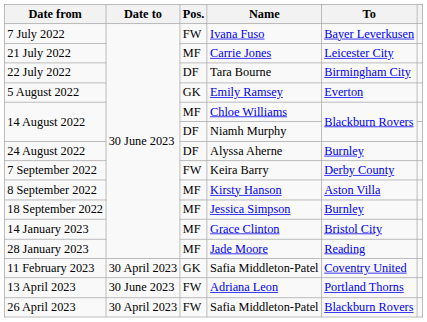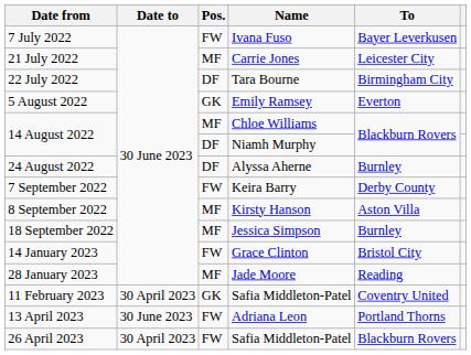14 January 2023 | Pos.: MF -> FW
